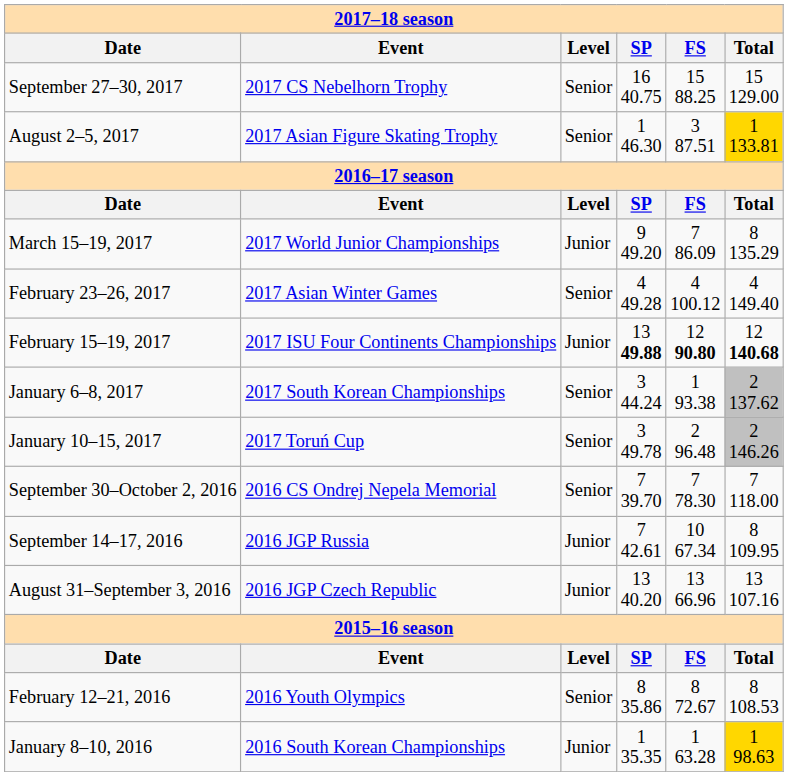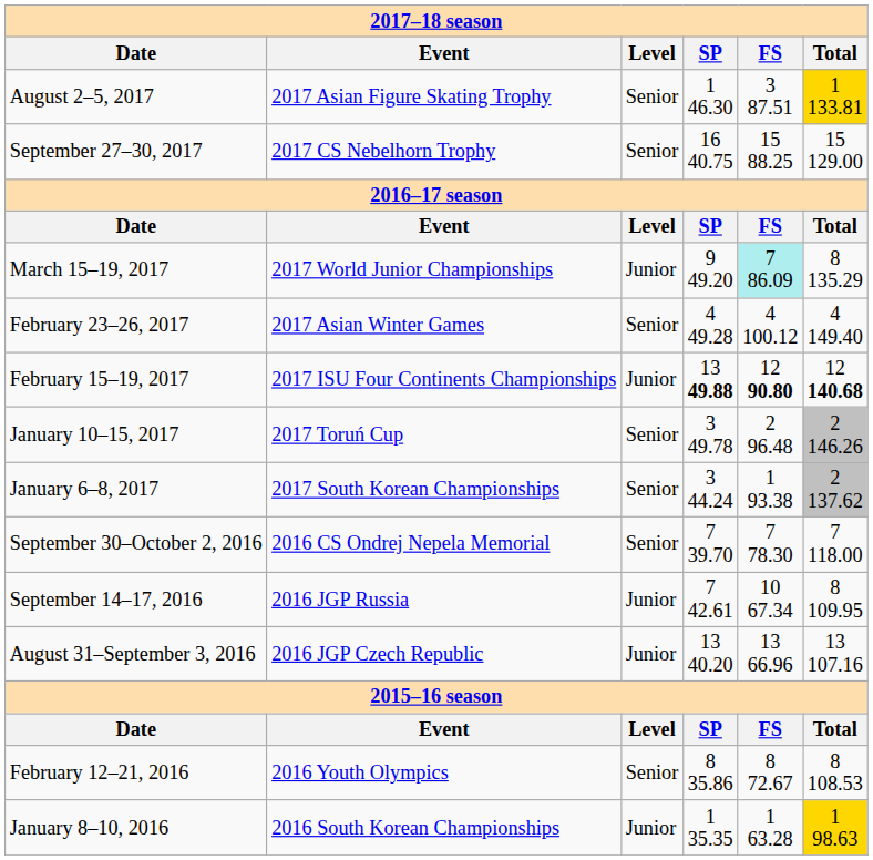rows swapped: September 27–30, 2017 <-> August 2–5, 2017
March 15–19, 2017 | FS: no background -> paleturquoise background
rows swapped: January 10–15, 2017 <-> January 6–8, 2017
